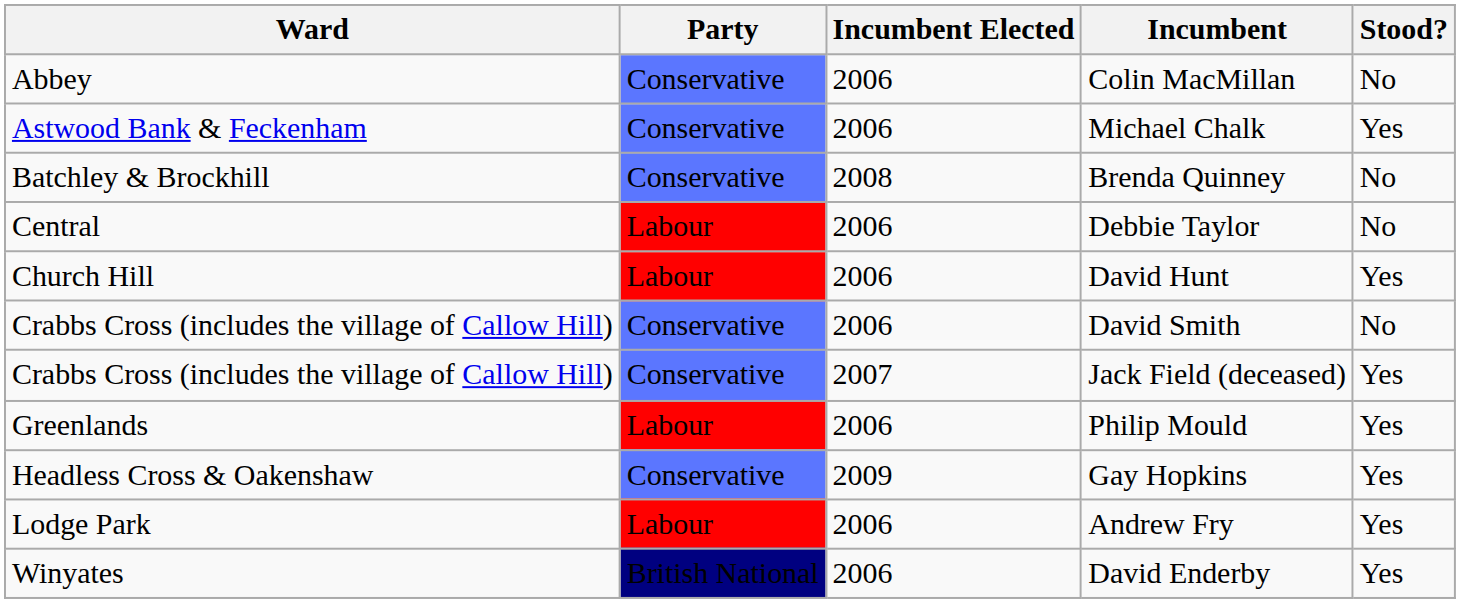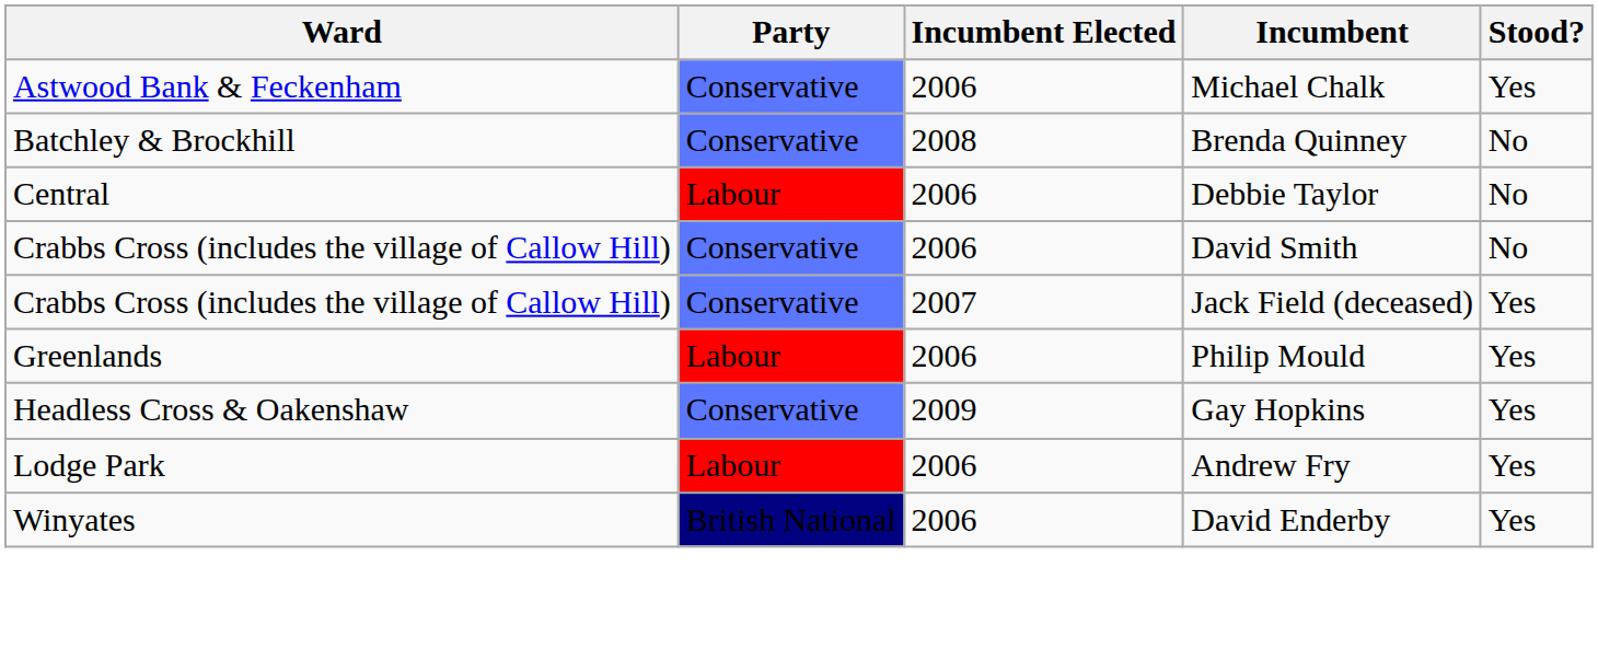- row: Abbey | Conservative | 2006 | Colin MacMillan | No
- row: Church Hill | Labour | 2006 | David Hunt | Yes
